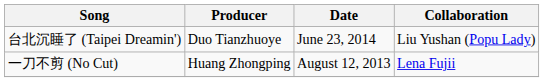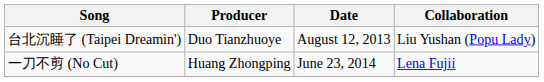台北沉睡了 (Taipei Dreamin') | Date: June 23, 2014 -> August 12, 2013
一刀不剪 (No Cut) | Date: August 12, 2013 -> June 23, 2014
